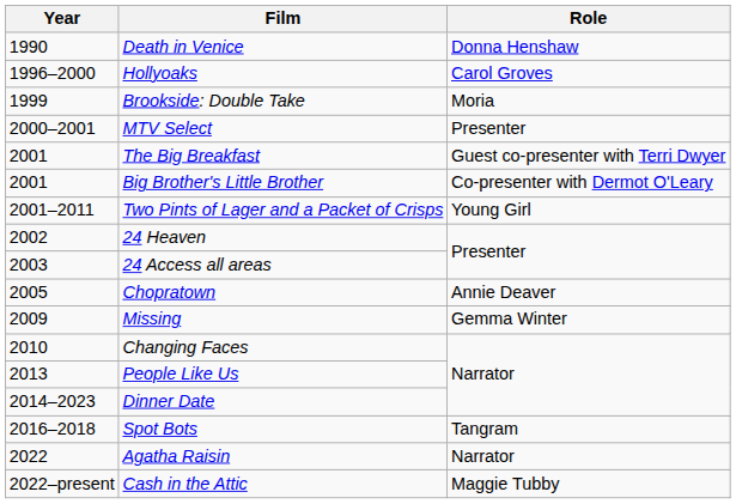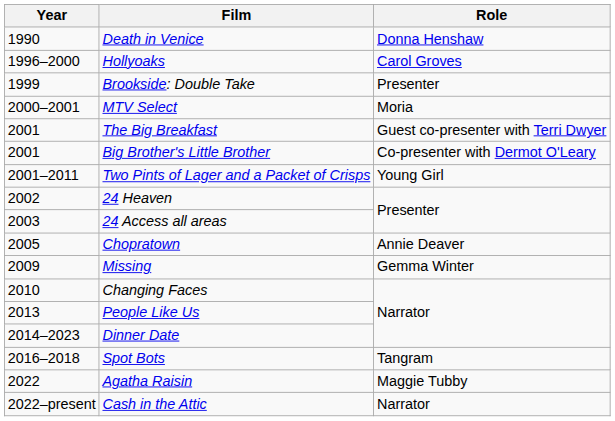Brookside: Double Take | Role: Moria -> Presenter
MTV Select | Role: Presenter -> Moria
Agatha Raisin | Role: Narrator -> Maggie Tubby
Cash in the Attic | Role: Maggie Tubby -> Narrator
